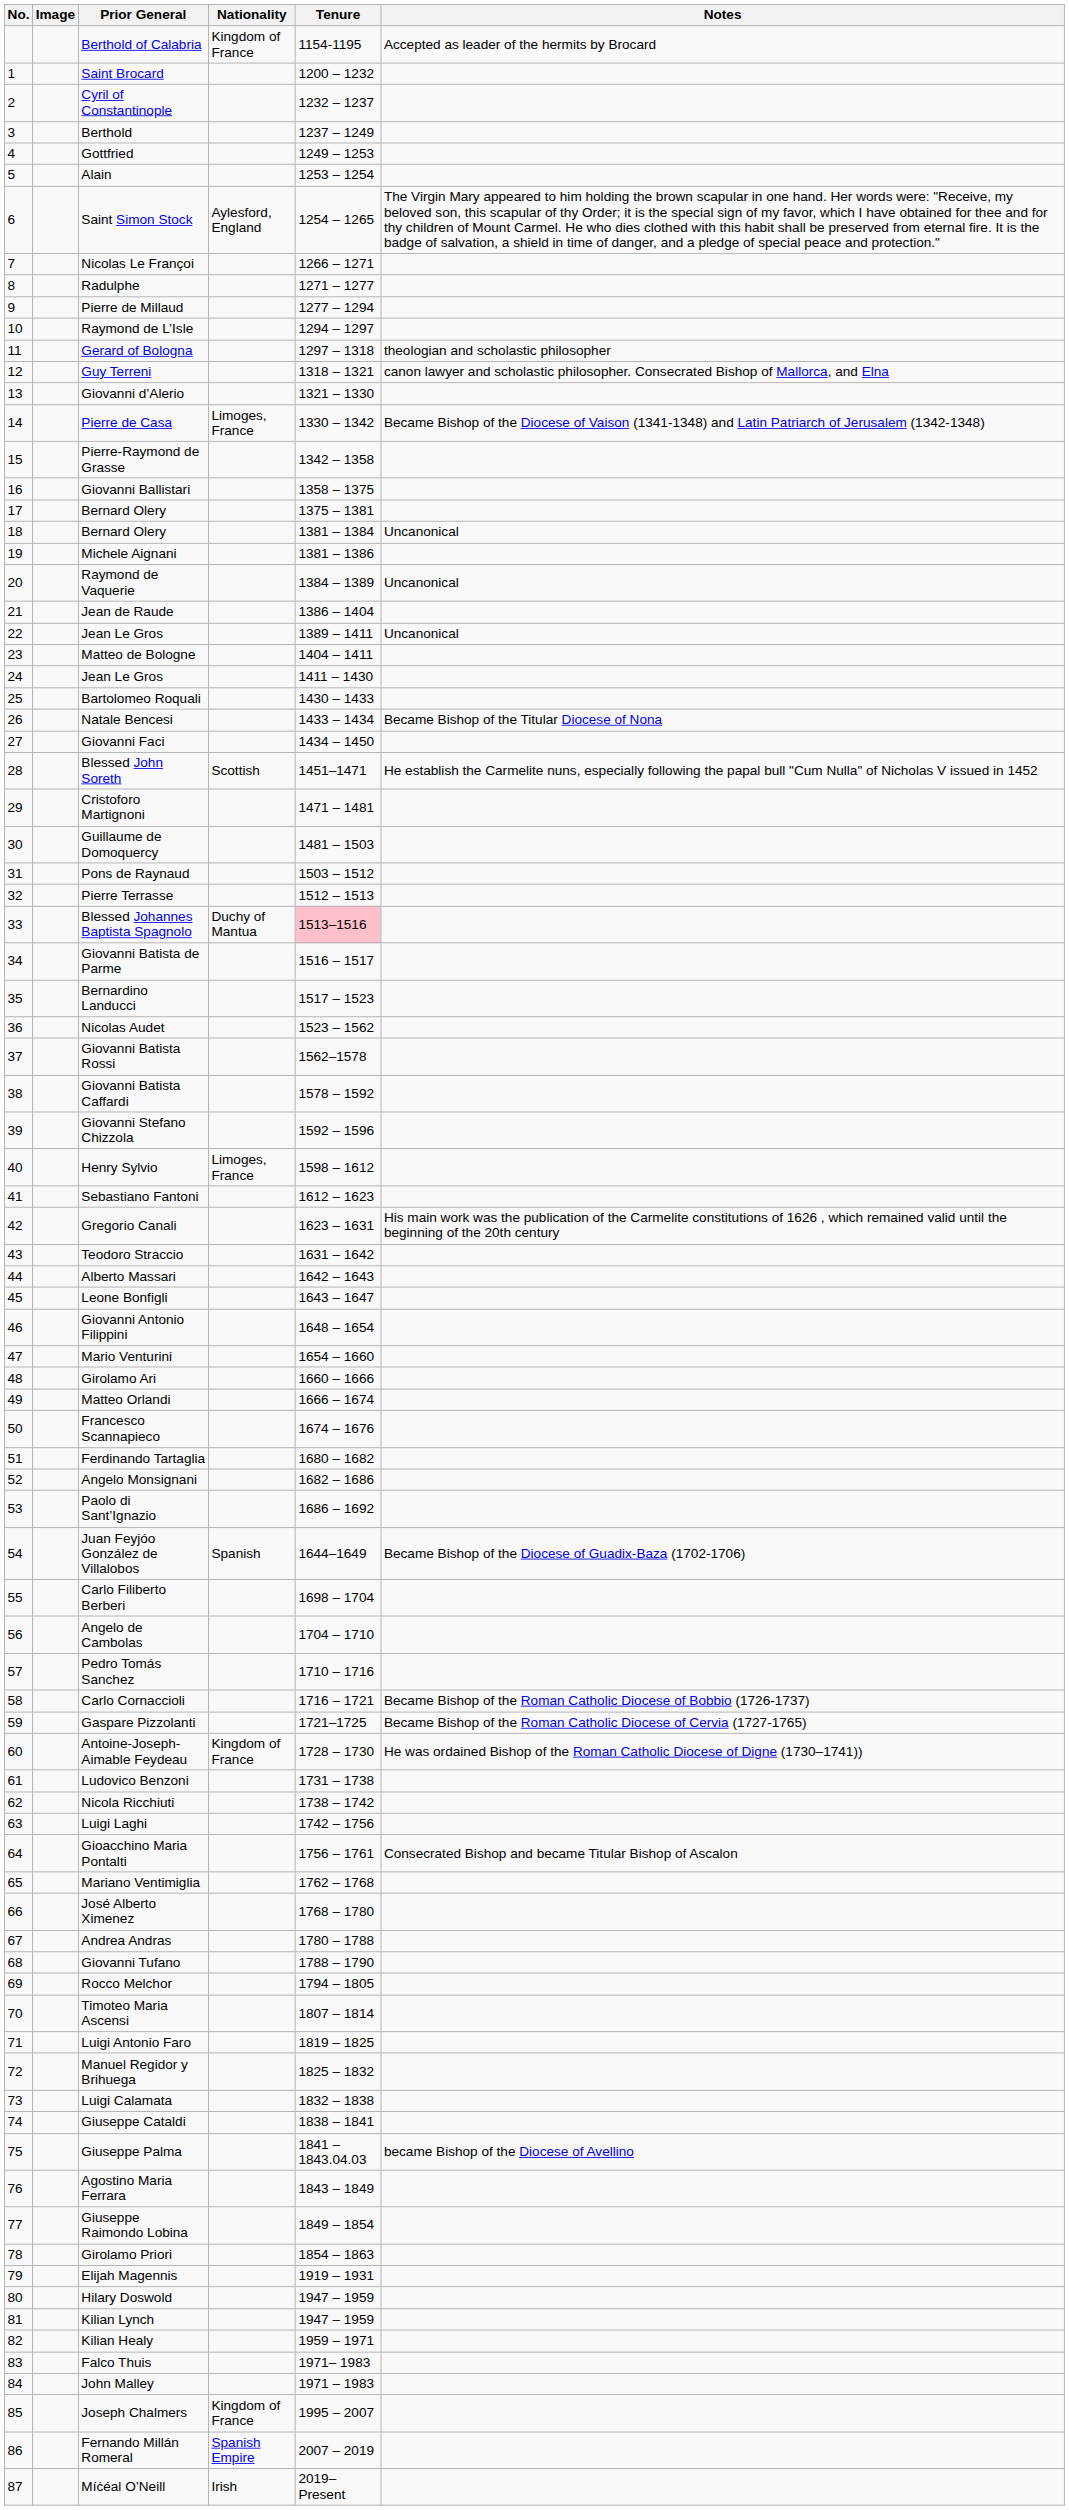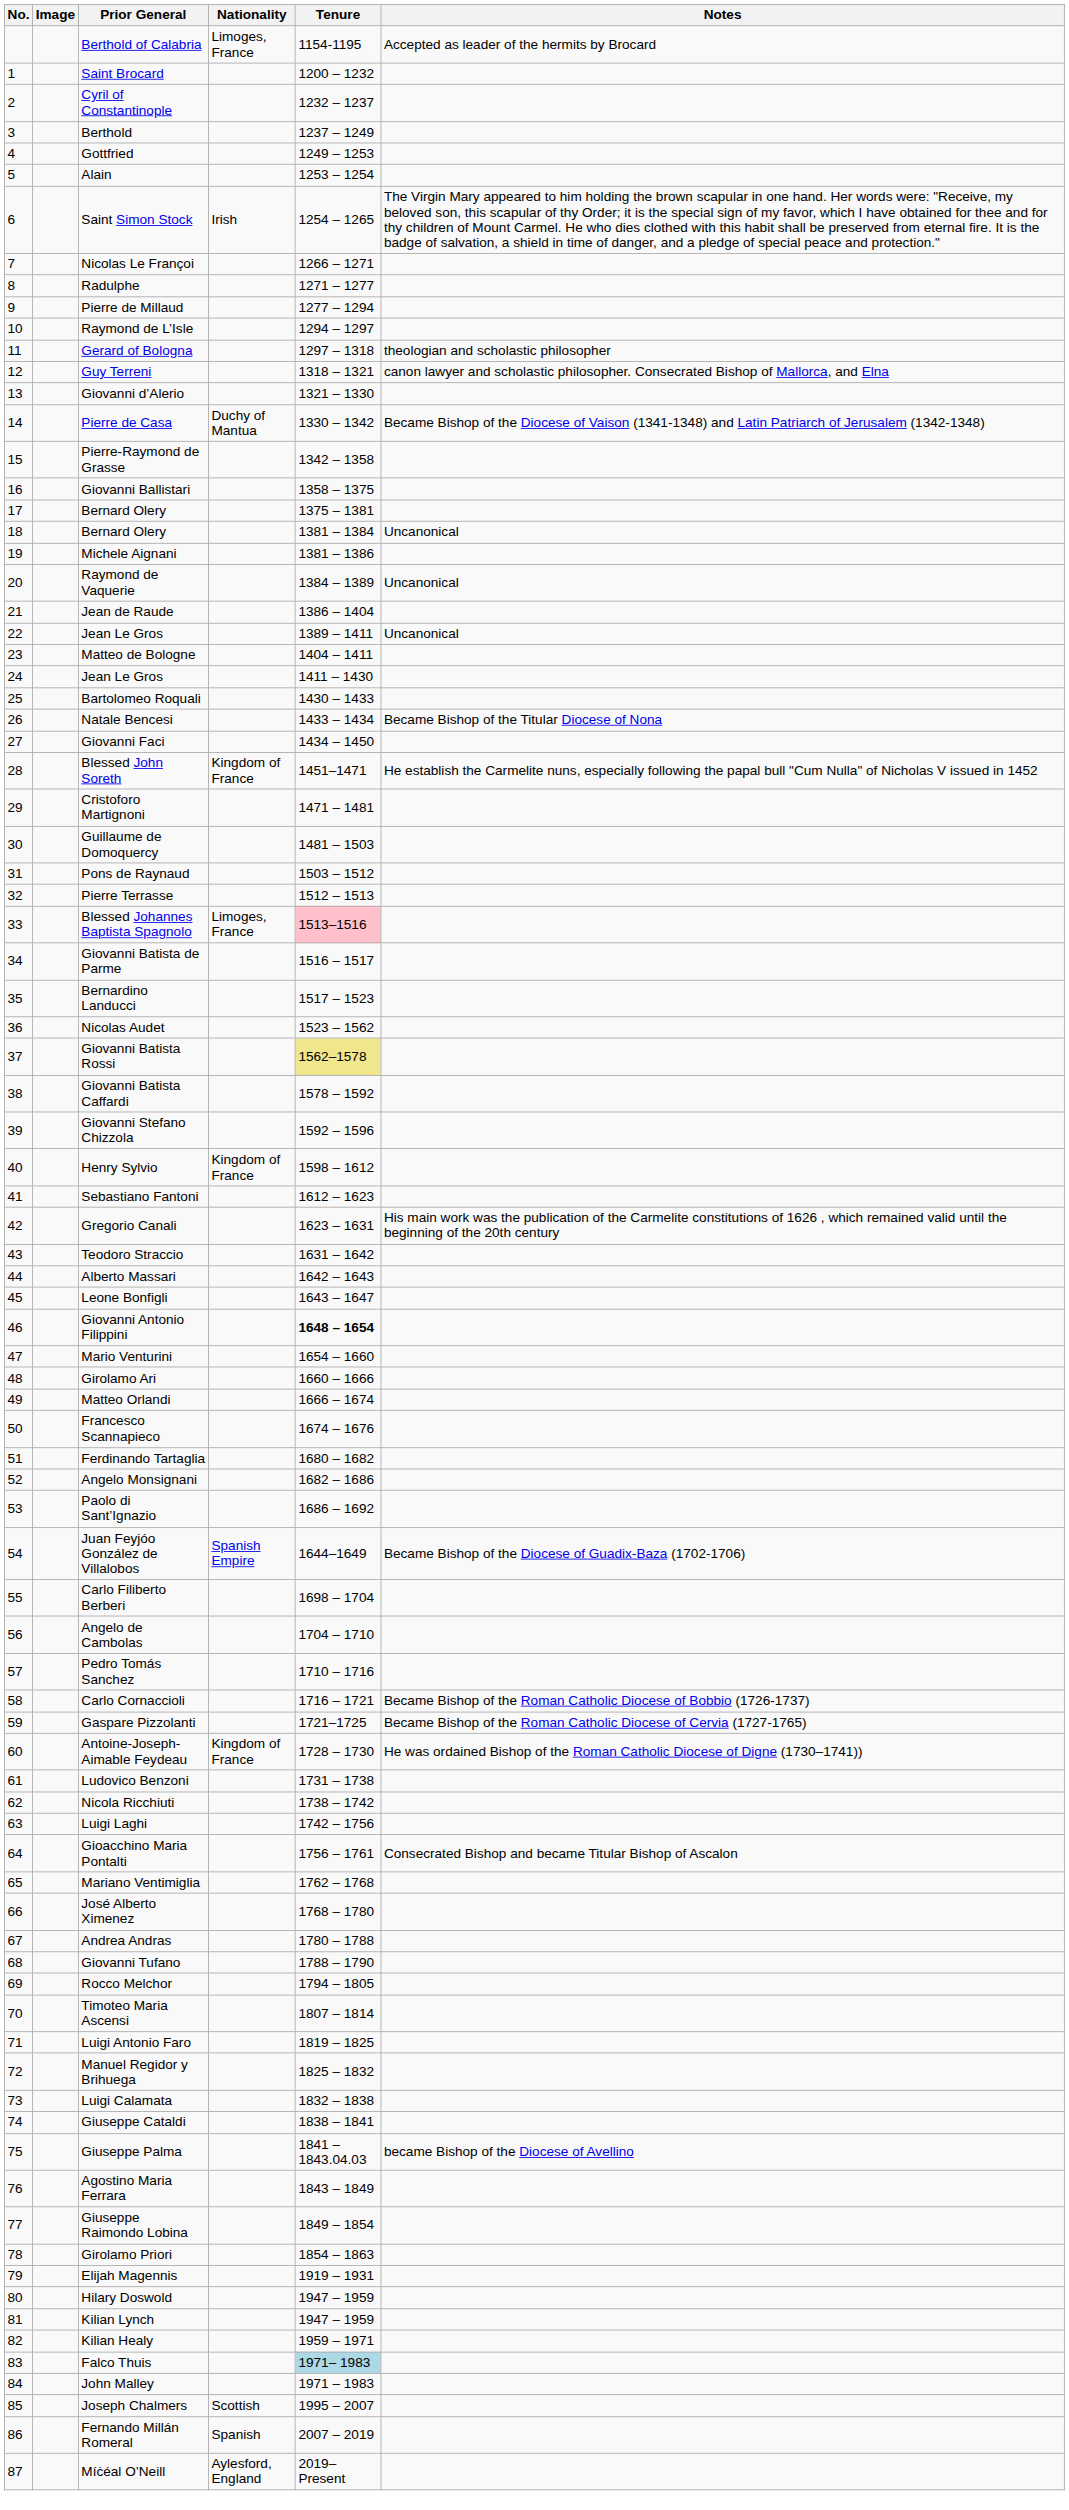Berthold of Calabria | Nationality: Kingdom of France -> Limoges, France
Saint Simon Stock | Nationality: Aylesford, England -> Irish
Pierre de Casa | Nationality: Limoges, France -> Duchy of Mantua
Blessed John Soreth | Nationality: Scottish -> Kingdom of France
Blessed Johannes Baptista Spagnolo | Nationality: Duchy of Mantua -> Limoges, France
Giovanni Batista Rossi | Tenure: no background -> khaki background
Henry Sylvio | Nationality: Limoges, France -> Kingdom of France
Giovanni Antonio Filippini | Tenure: normal -> bold
Juan Feyjóo González de Villalobos | Nationality: Spanish -> Spanish Empire
Falco Thuis | Tenure: no background -> lightblue background
Joseph Chalmers | Nationality: Kingdom of France -> Scottish
Fernando Millán Romeral | Nationality: Spanish Empire -> Spanish
Míċéal O’Neill | Nationality: Irish -> Aylesford, England
